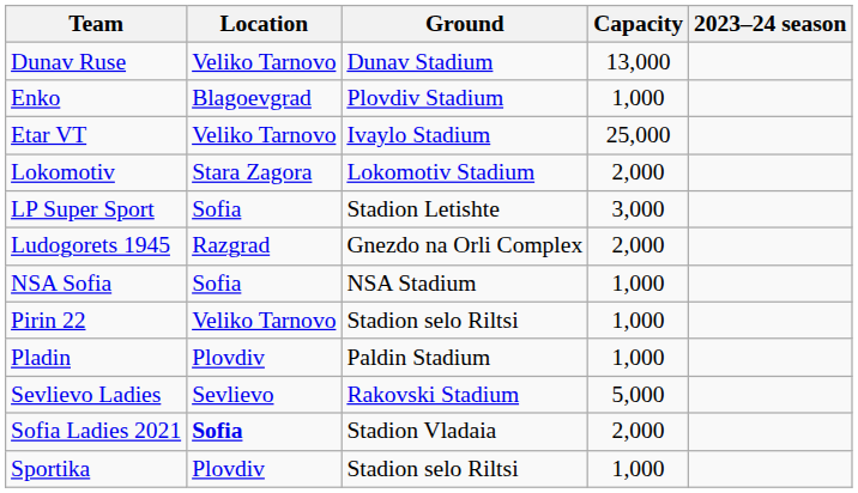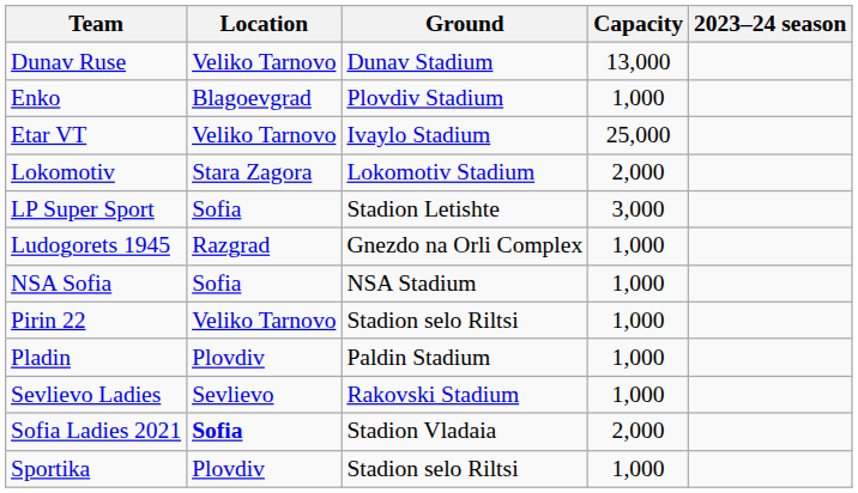Ludogorets 1945 | Capacity: 2,000 -> 1,000
Sevlievo Ladies | Capacity: 5,000 -> 1,000
